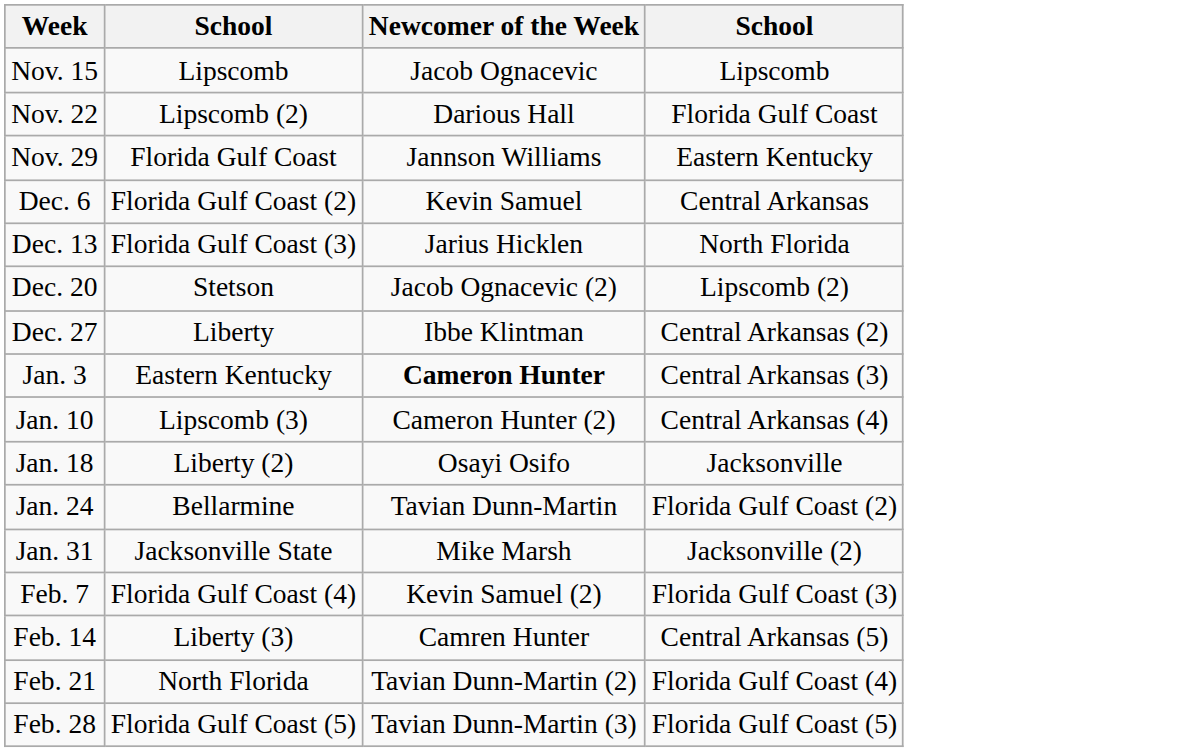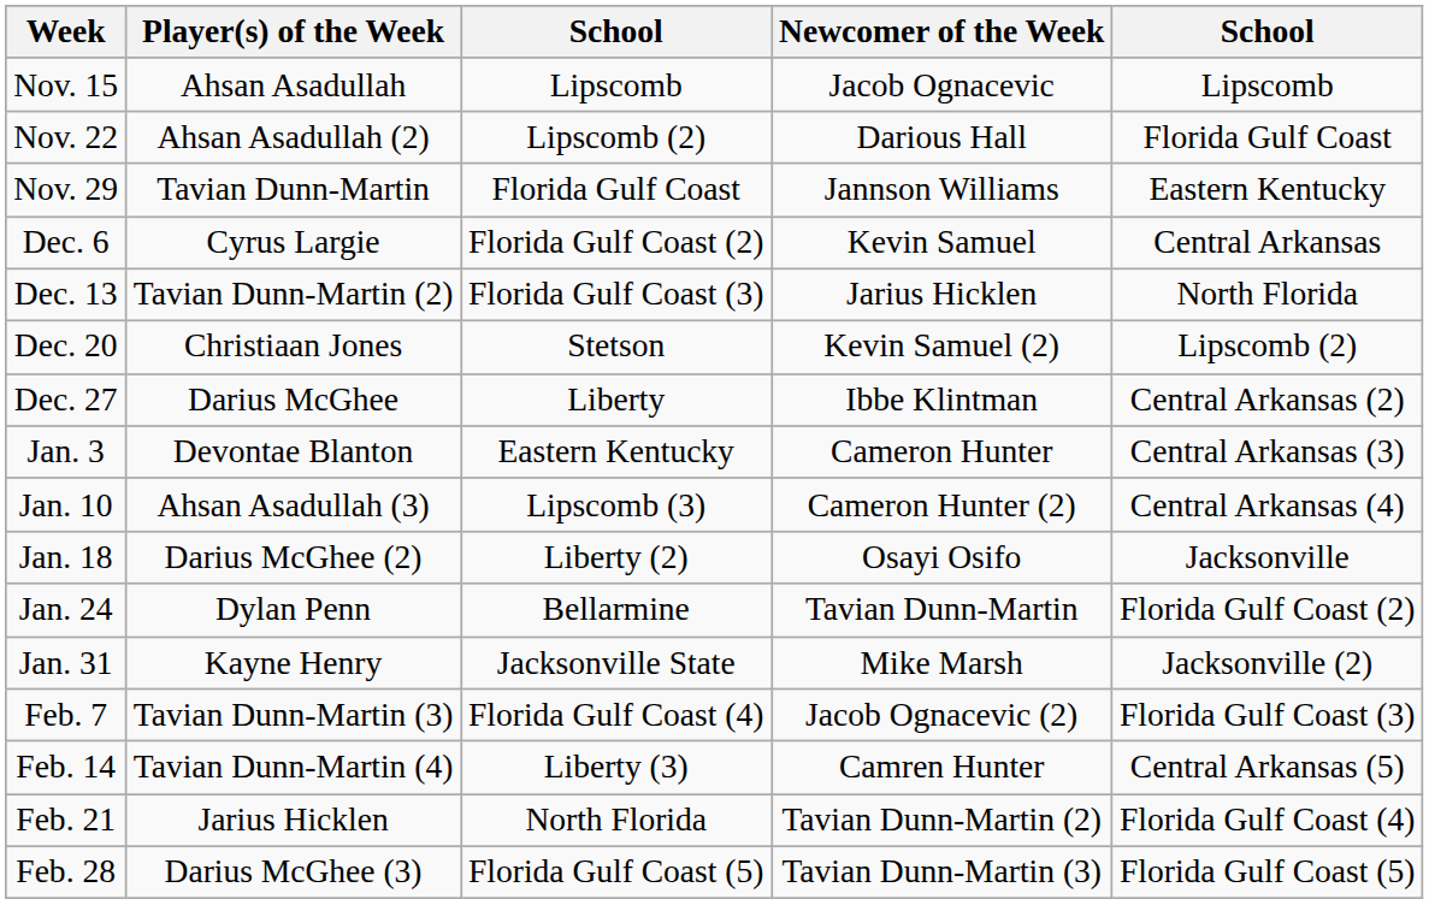+ column: Player(s) of the Week | Ahsan Asadullah | Ahsan Asadullah (2) | Tavian Dunn-Martin | Cyrus Largie | Tavian Dunn-Martin (2) | Christiaan Jones | Darius McGhee | Devontae Blanton | Ahsan Asadullah (3) | Darius McGhee (2) | Dylan Penn | Kayne Henry | Tavian Dunn-Martin (3) | Tavian Dunn-Martin (4) | Jarius Hicklen | Darius McGhee (3)
Dec. 20 | Newcomer of the Week: Jacob Ognacevic (2) -> Kevin Samuel (2)
Jan. 3 | Newcomer of the Week: bold -> normal
Feb. 7 | Newcomer of the Week: Kevin Samuel (2) -> Jacob Ognacevic (2)
